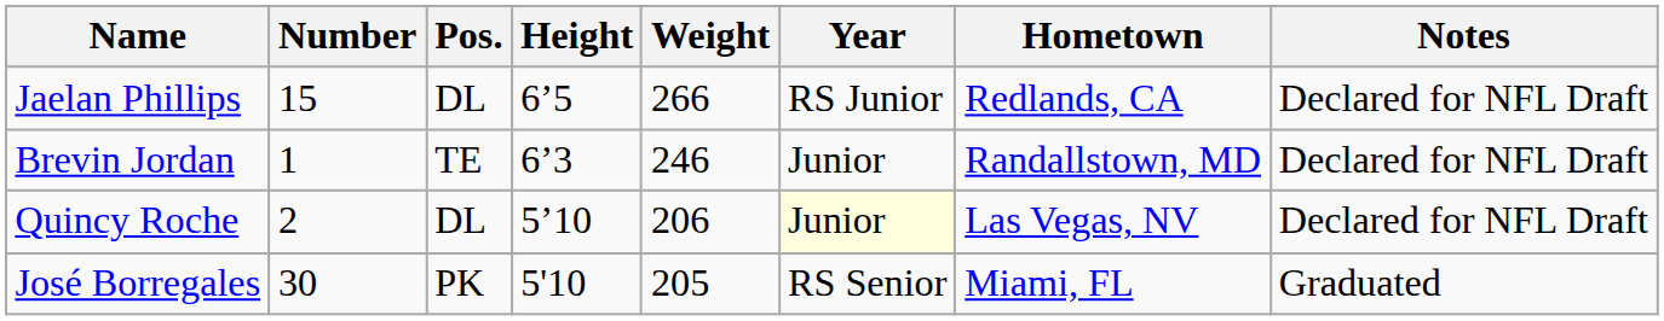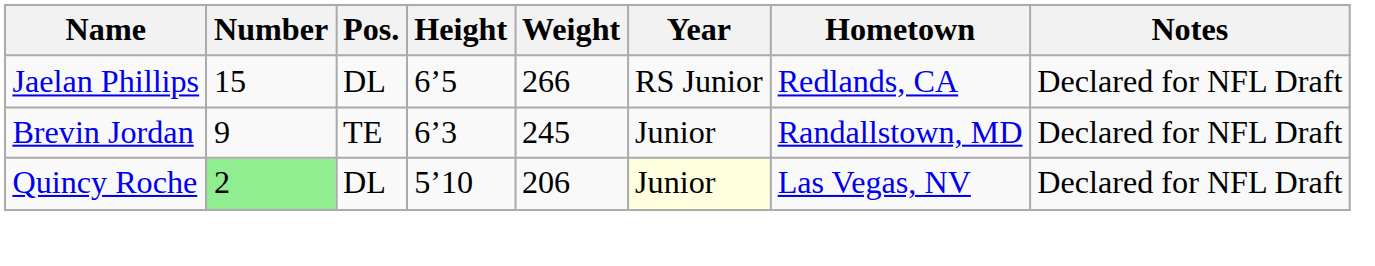Brevin Jordan | Number: 1 -> 9
Brevin Jordan | Weight: 246 -> 245
Quincy Roche | Number: no background -> lightgreen background
- row: José Borregales | 30 | PK | 5'10 | 205 | RS Senior | Miami, FL | Graduated
